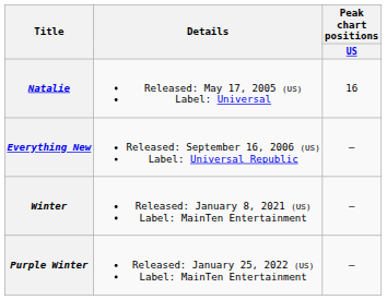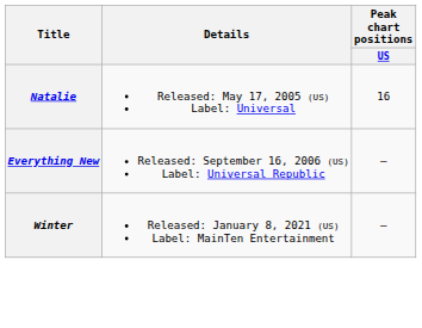- row: Purple Winter | Released: January 25, 2022 (US) Label: MainTen Entertainment | —
